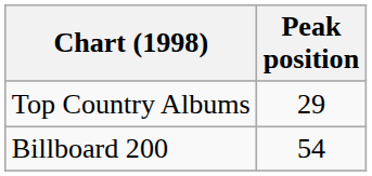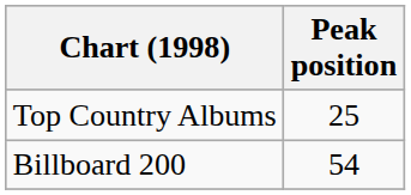Top Country Albums | Peak position: 29 -> 25
